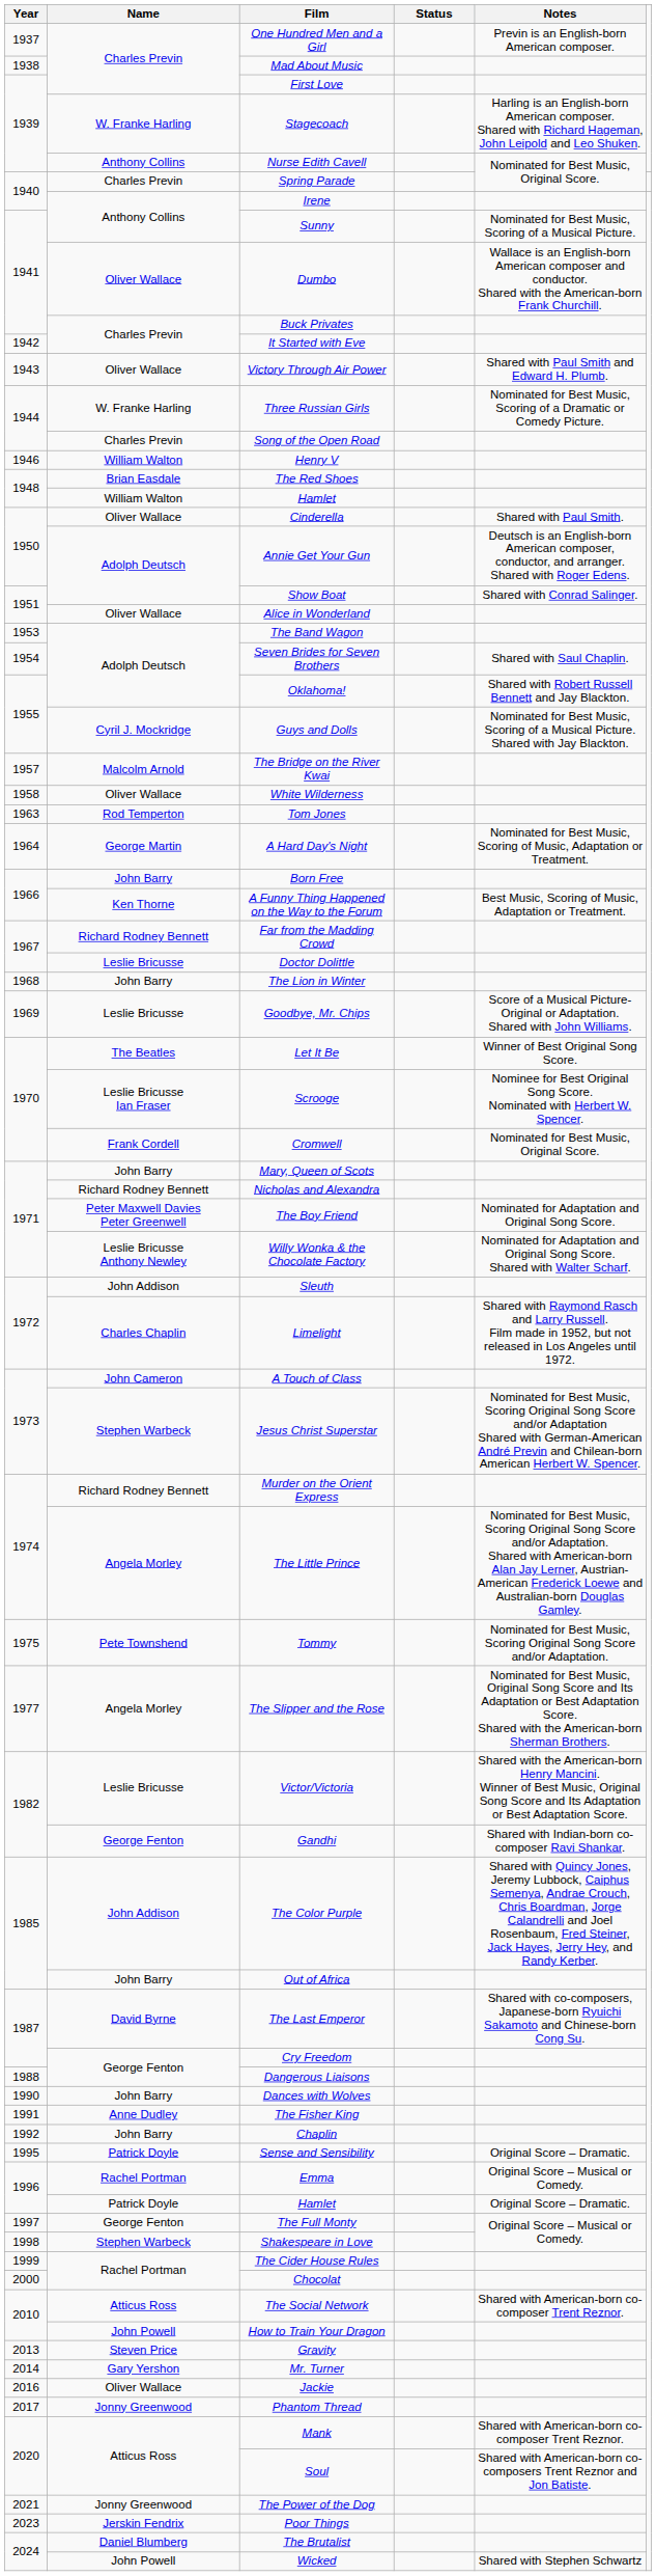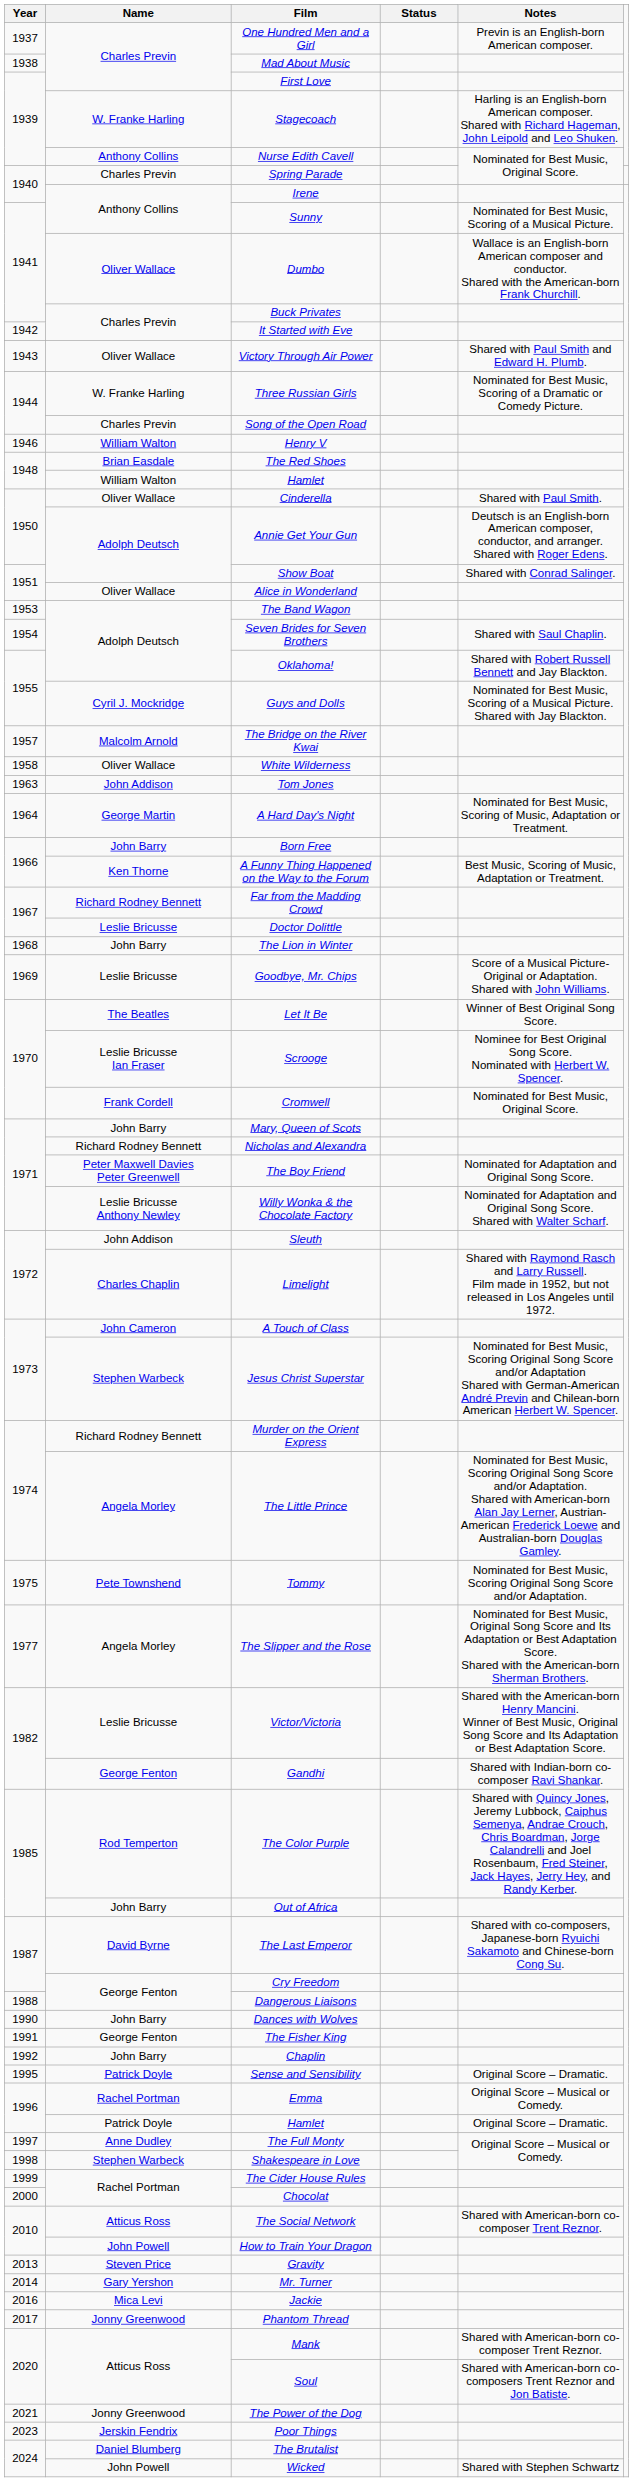Tom Jones | Name: Rod Temperton -> John Addison
The Color Purple | Name: John Addison -> Rod Temperton
The Fisher King | Name: Anne Dudley -> George Fenton
The Full Monty | Name: George Fenton -> Anne Dudley
Jackie | Name: Oliver Wallace -> Mica Levi
